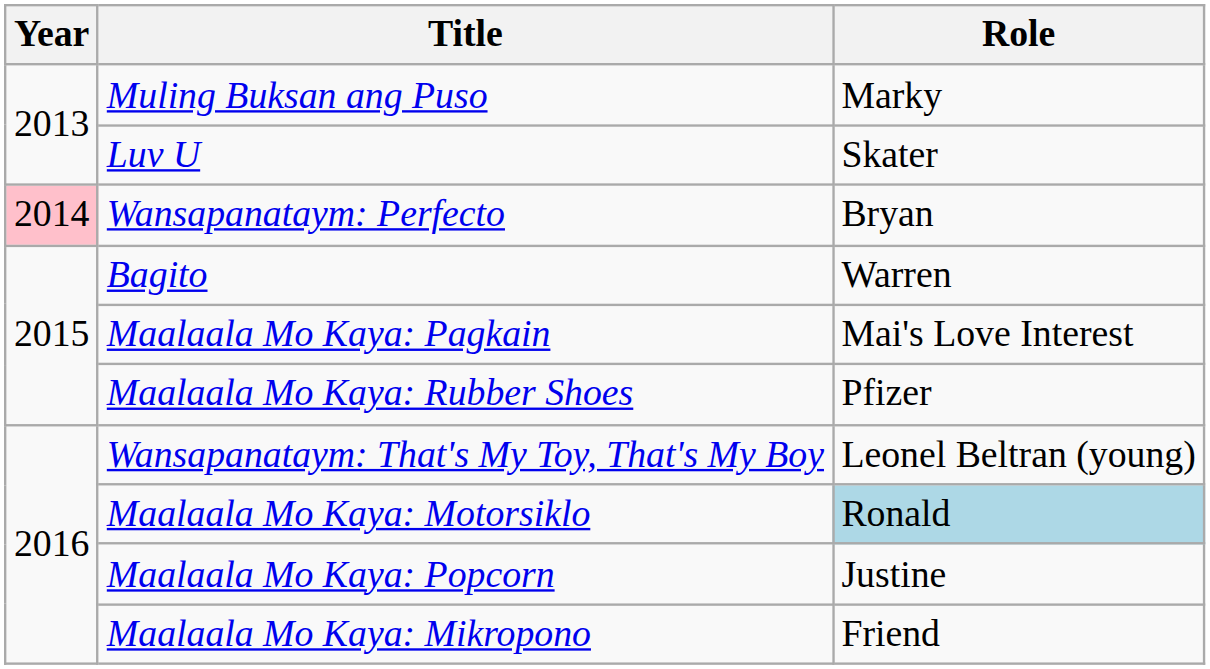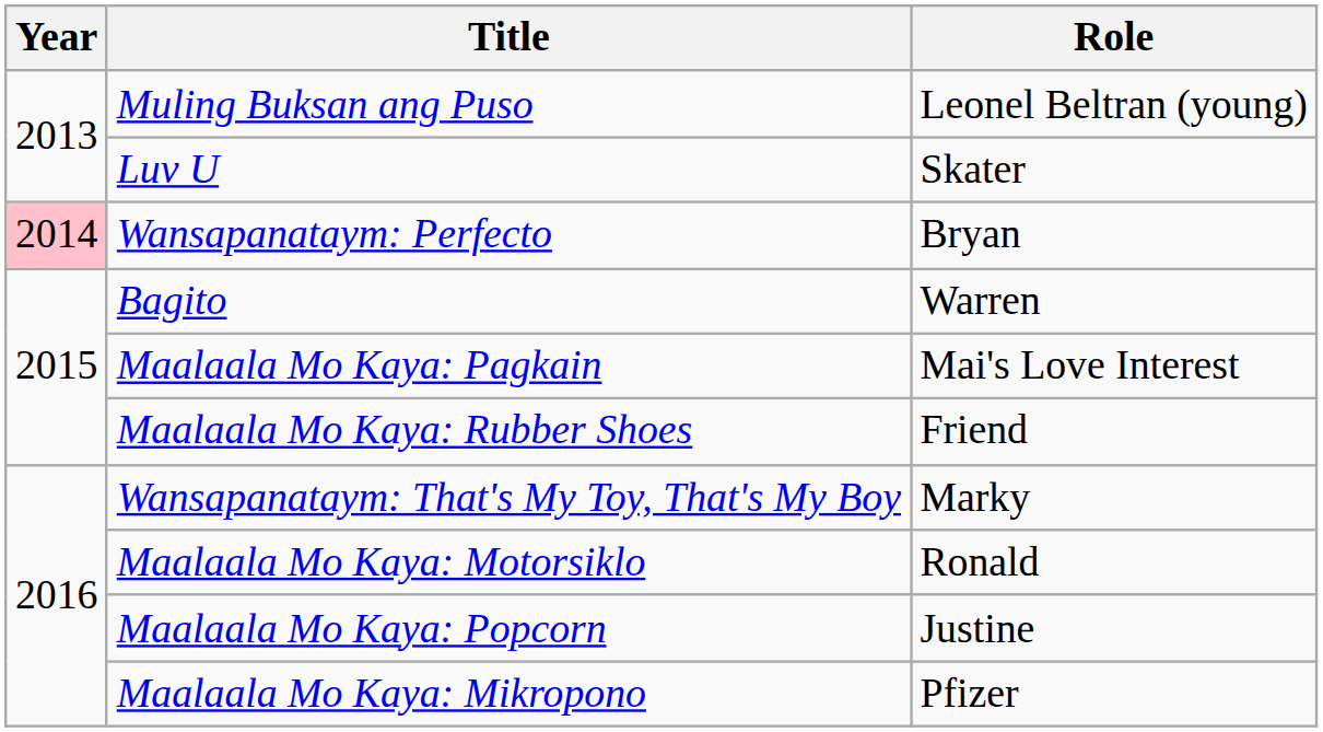Muling Buksan ang Puso | Role: Marky -> Leonel Beltran (young)
Maalaala Mo Kaya: Rubber Shoes | Role: Pfizer -> Friend
Wansapanataym: That's My Toy, That's My Boy | Role: Leonel Beltran (young) -> Marky
Maalaala Mo Kaya: Motorsiklo | Role: lightblue background -> no background
Maalaala Mo Kaya: Mikropono | Role: Friend -> Pfizer
